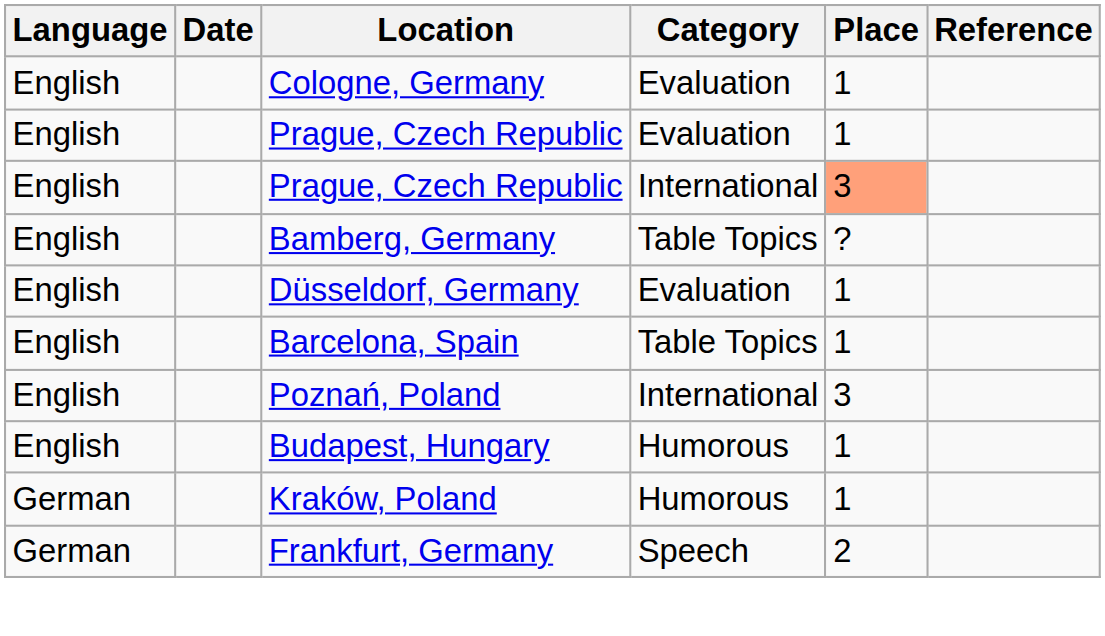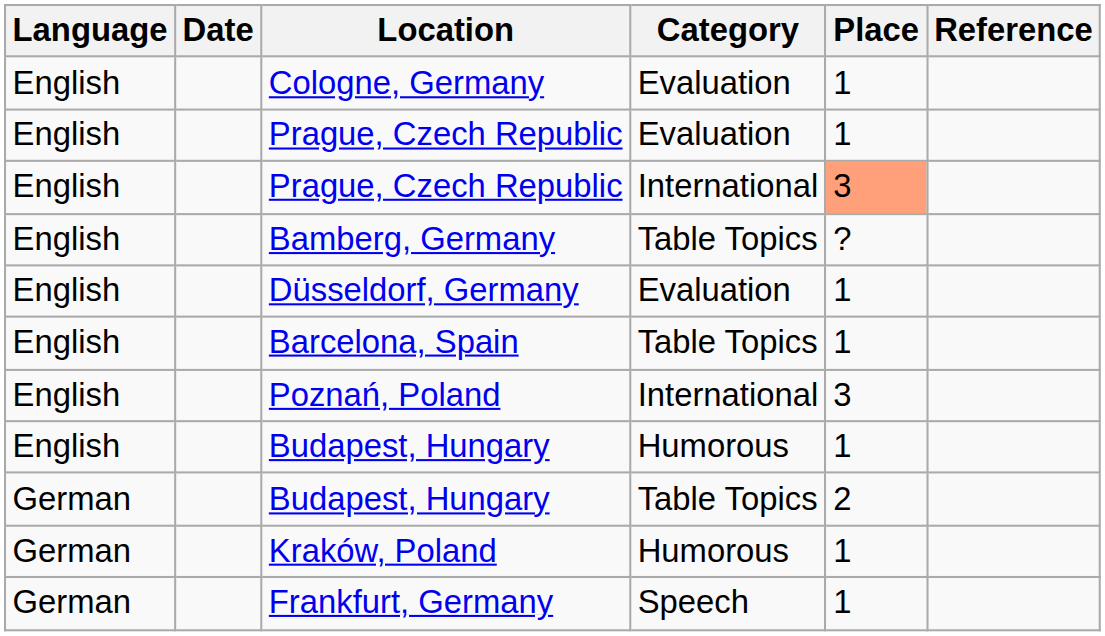+ row: German | Budapest, Hungary | Table Topics | 2
Frankfurt, Germany | Place: 2 -> 1
